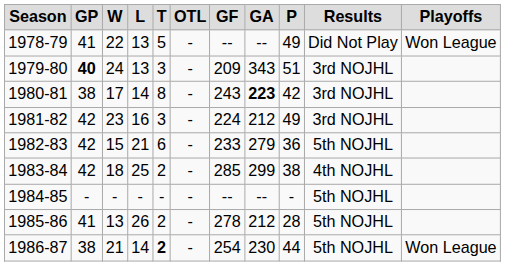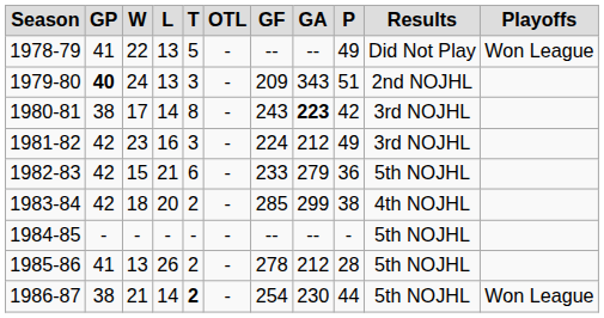1979-80 | Results: 3rd NOJHL -> 2nd NOJHL
1983-84 | L: 25 -> 20
